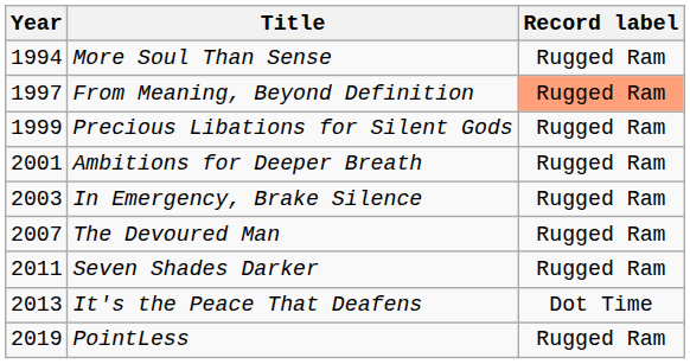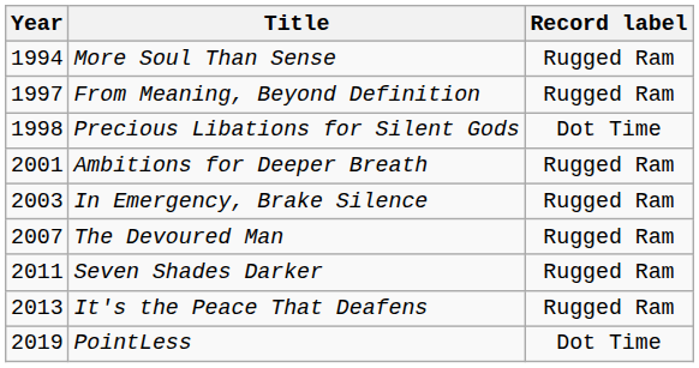From Meaning, Beyond Definition | Record label: lightsalmon background -> no background
Precious Libations for Silent Gods | Year: 1999 -> 1998
Precious Libations for Silent Gods | Record label: Rugged Ram -> Dot Time
It's the Peace That Deafens | Record label: Dot Time -> Rugged Ram
PointLess | Record label: Rugged Ram -> Dot Time
